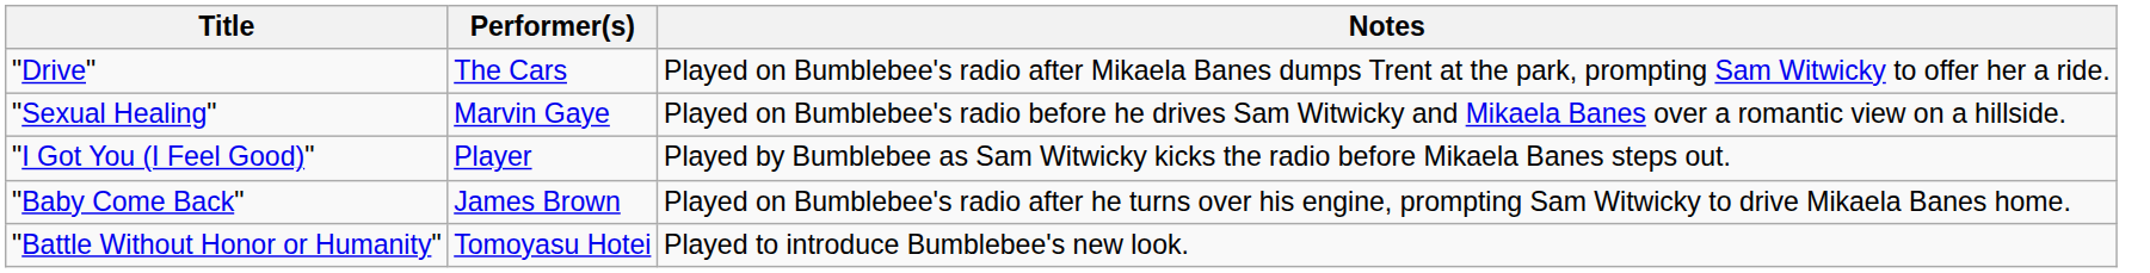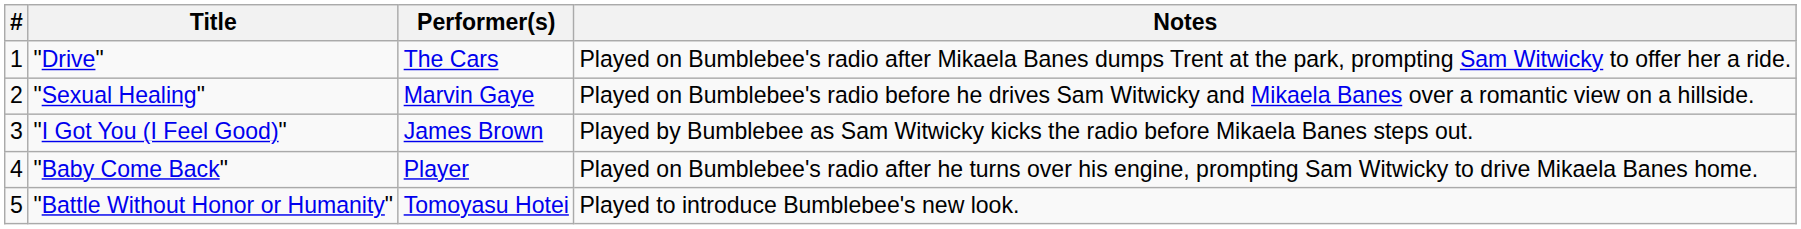+ column: # | 1 | 2 | 3 | 4 | 5
"I Got You (I Feel Good)" | Performer(s): Player -> James Brown
"Baby Come Back" | Performer(s): James Brown -> Player
